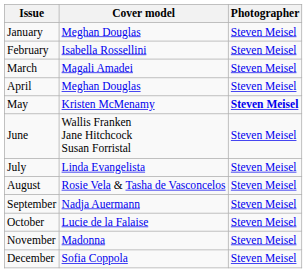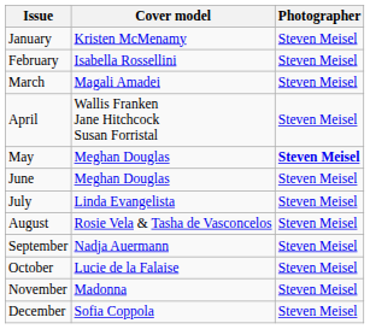January | Cover model: Meghan Douglas -> Kristen McMenamy
April | Cover model: Meghan Douglas -> Wallis Franken Jane Hitchcock Susan Forristal
May | Cover model: Kristen McMenamy -> Meghan Douglas
June | Cover model: Wallis Franken Jane Hitchcock Susan Forristal -> Meghan Douglas
